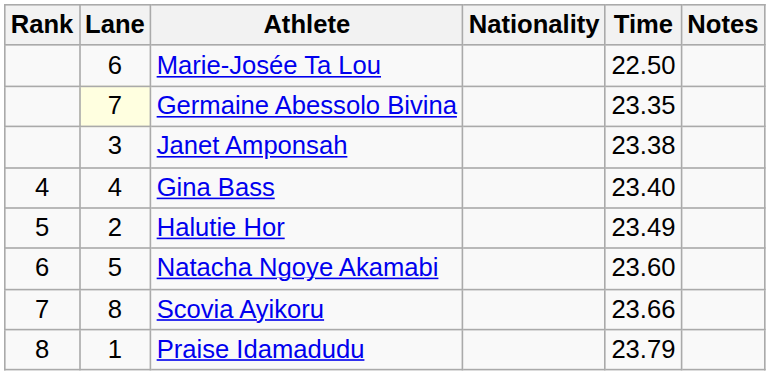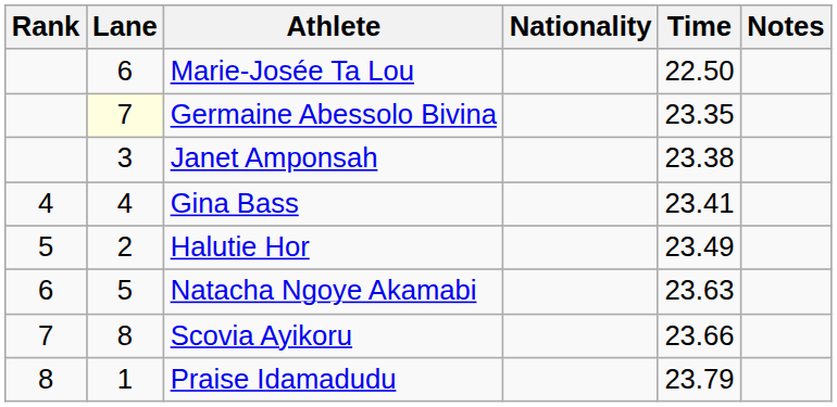Gina Bass | Time: 23.40 -> 23.41
Natacha Ngoye Akamabi | Time: 23.60 -> 23.63
